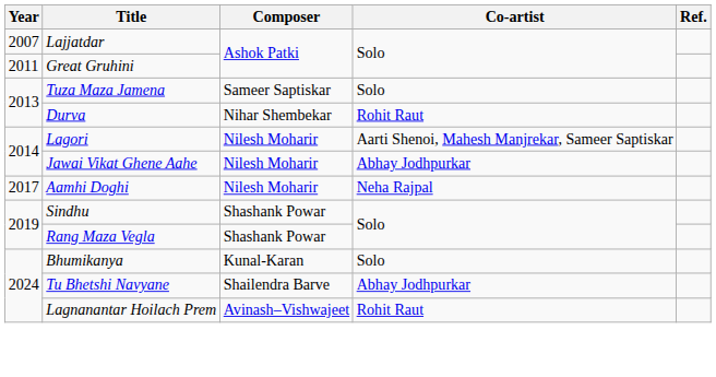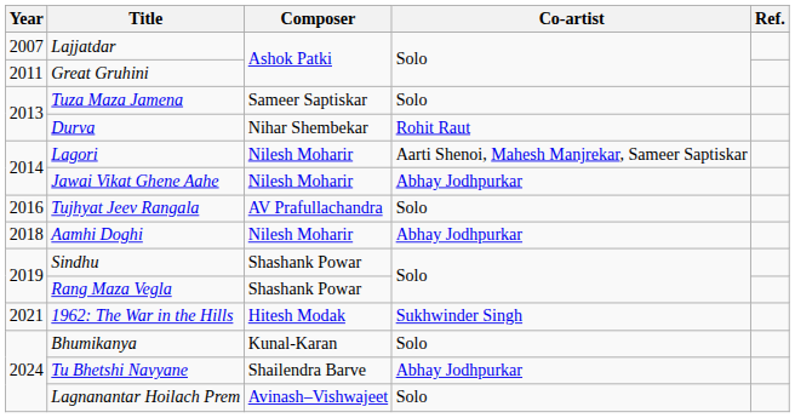+ row: 2016 | Tujhyat Jeev Rangala | AV Prafullachandra | Solo
Aamhi Doghi | Year: 2017 -> 2018
Aamhi Doghi | Co-artist: Neha Rajpal -> Abhay Jodhpurkar
+ row: 2021 | 1962: The War in the Hills | Hitesh Modak | Sukhwinder Singh
Lagnanantar Hoilach Prem | Co-artist: Rohit Raut -> Solo
